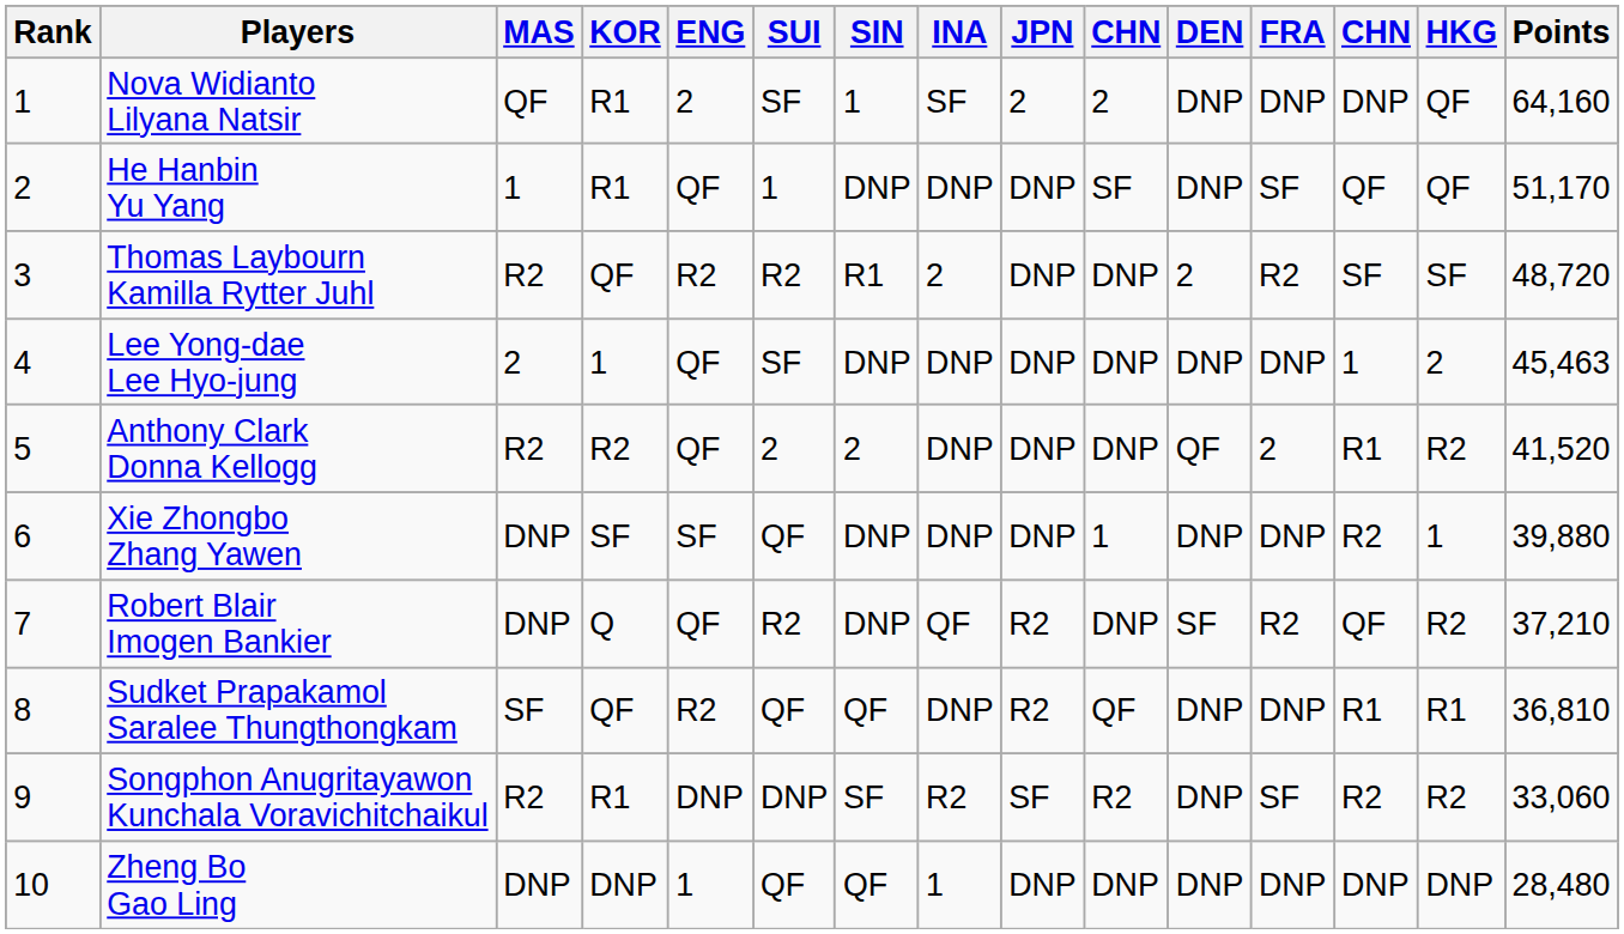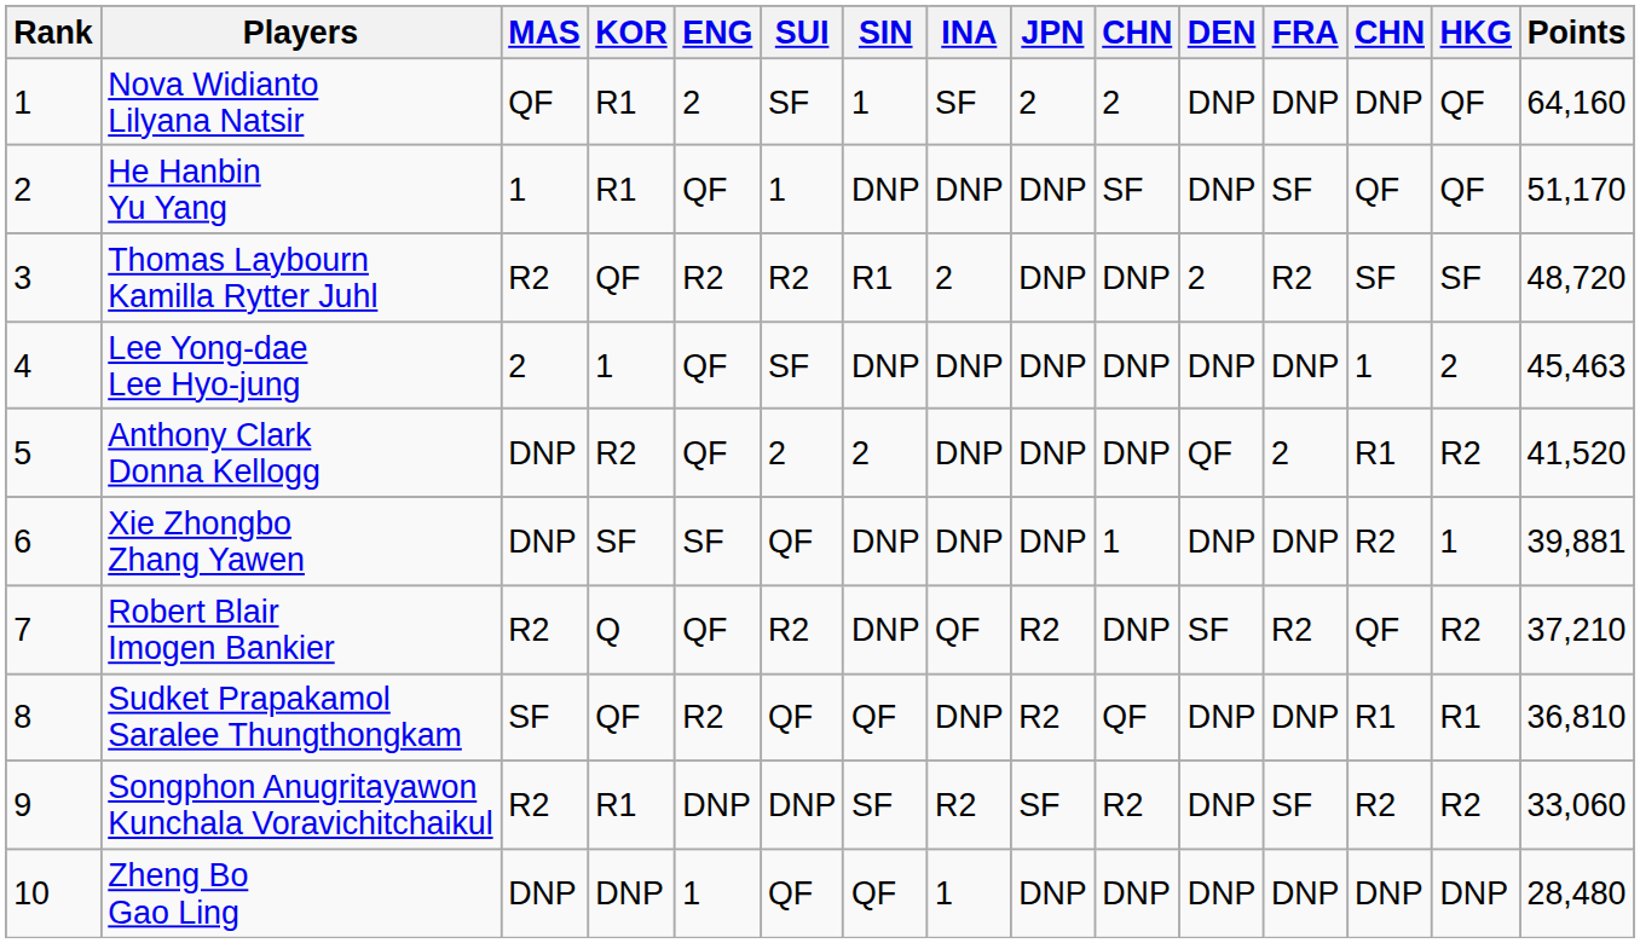Anthony Clark Donna Kellogg | MAS: R2 -> DNP
Xie Zhongbo Zhang Yawen | Points: 39,880 -> 39,881
Robert Blair Imogen Bankier | MAS: DNP -> R2
